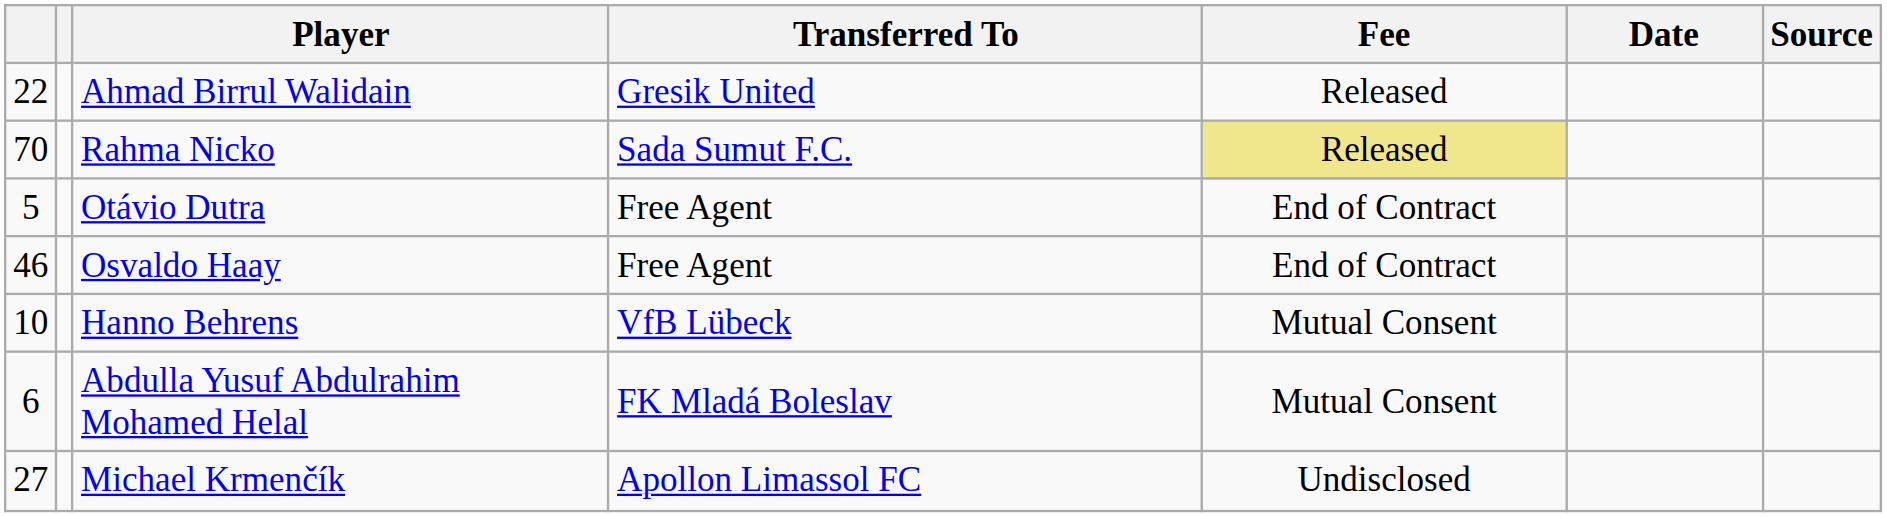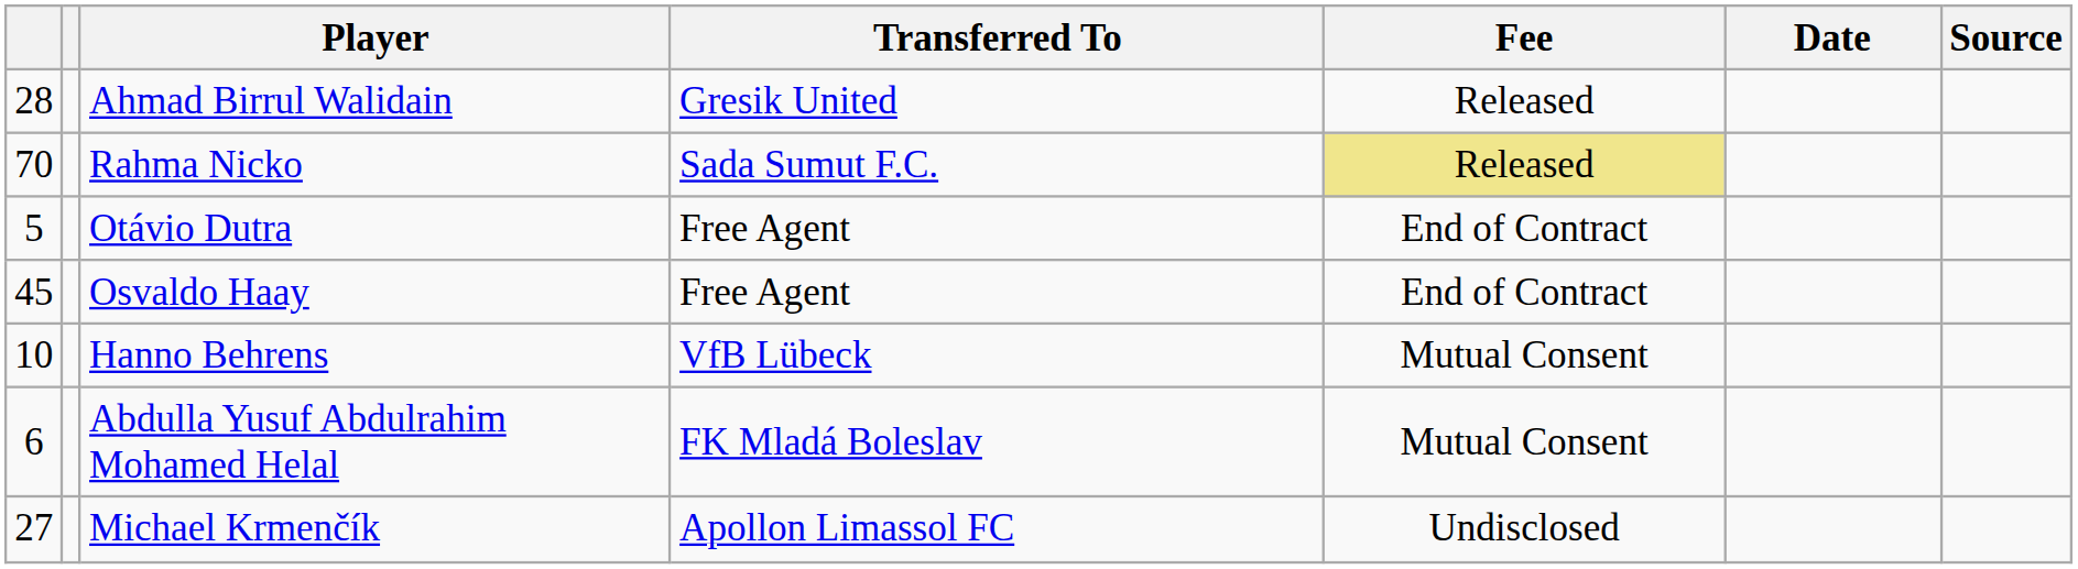Ahmad Birrul Walidain | column 1: 22 -> 28
Osvaldo Haay | column 1: 46 -> 45
